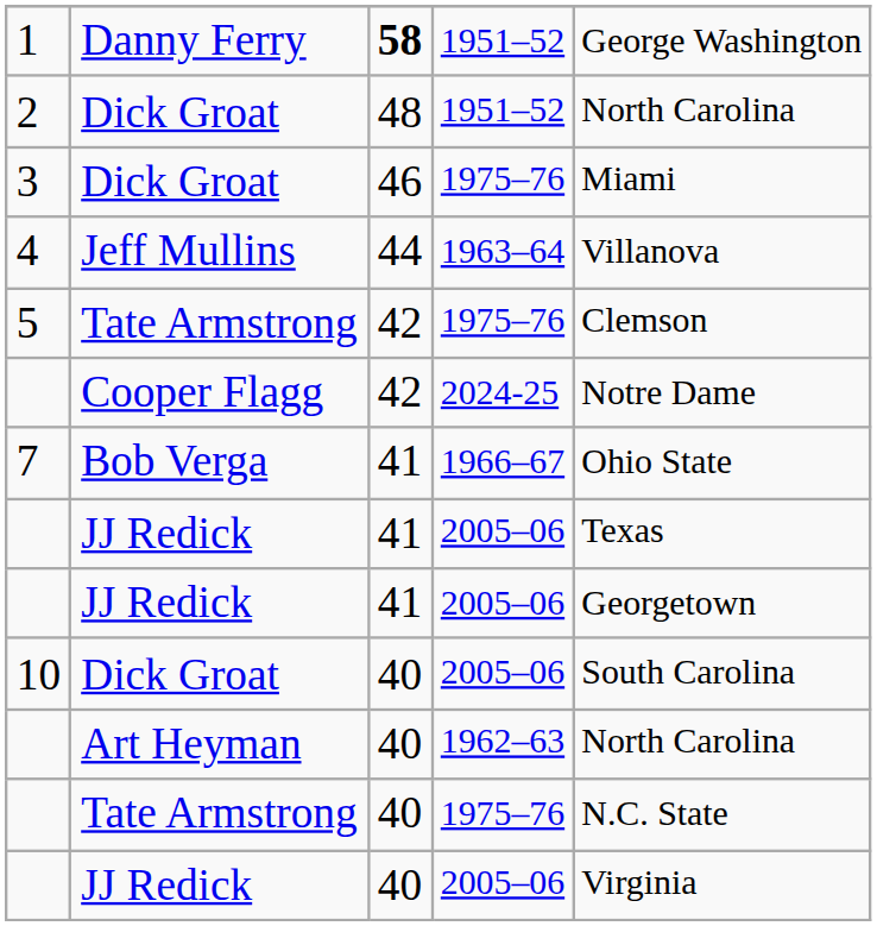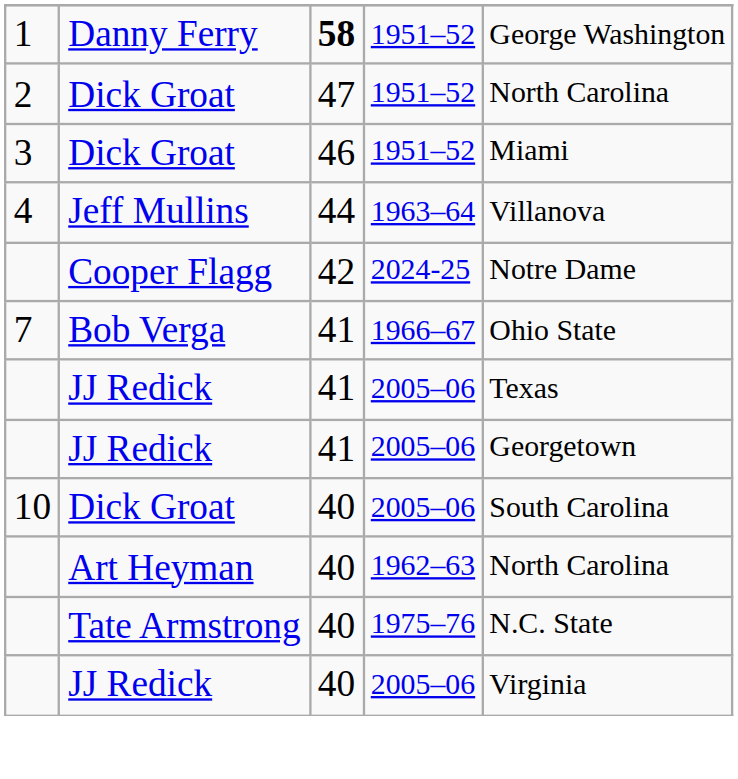2 | column 3: 48 -> 47
3 | column 4: 1975–76 -> 1951–52
- row: 5 | Tate Armstrong | 42 | 1975–76 | Clemson
